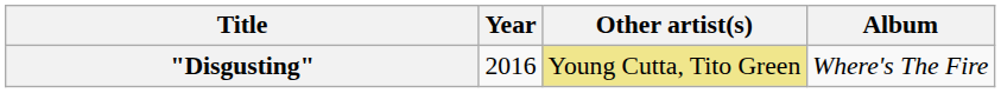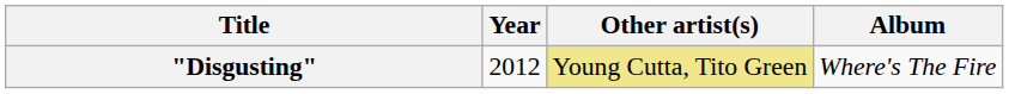"Disgusting" | Year: 2016 -> 2012
